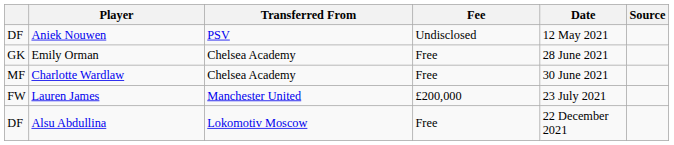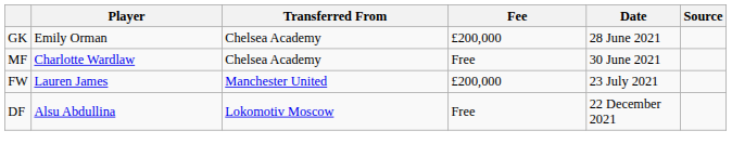- row: DF | Aniek Nouwen | PSV | Undisclosed | 12 May 2021
Emily Orman | Fee: Free -> £200,000
